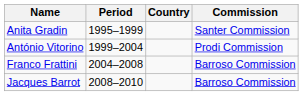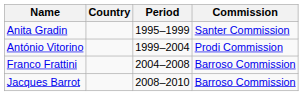columns swapped: Country <-> Period
